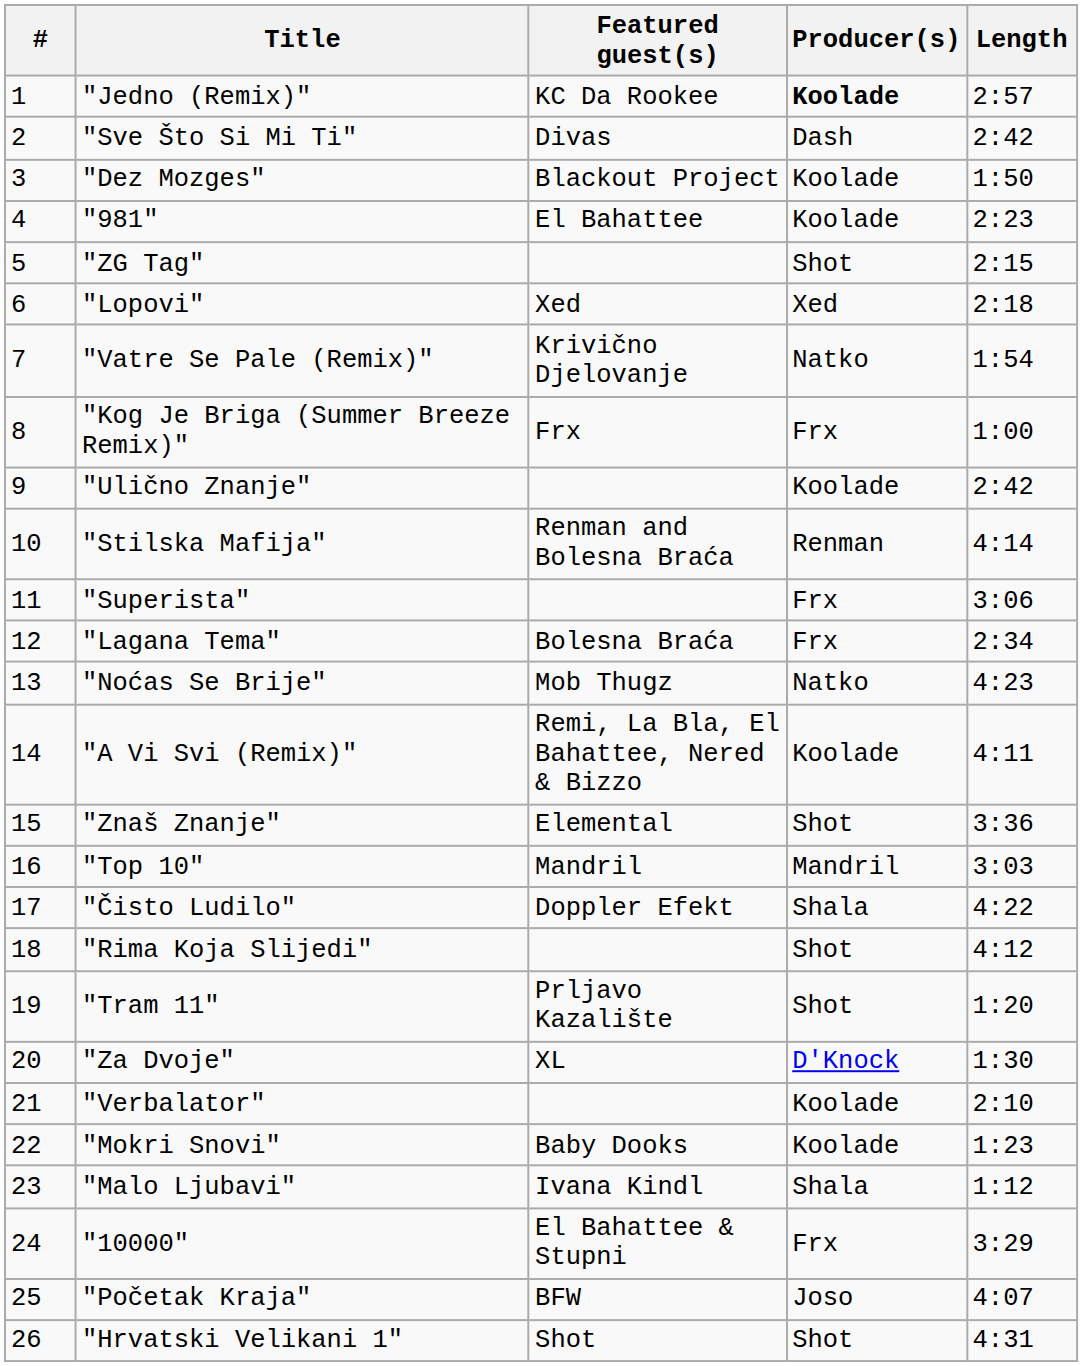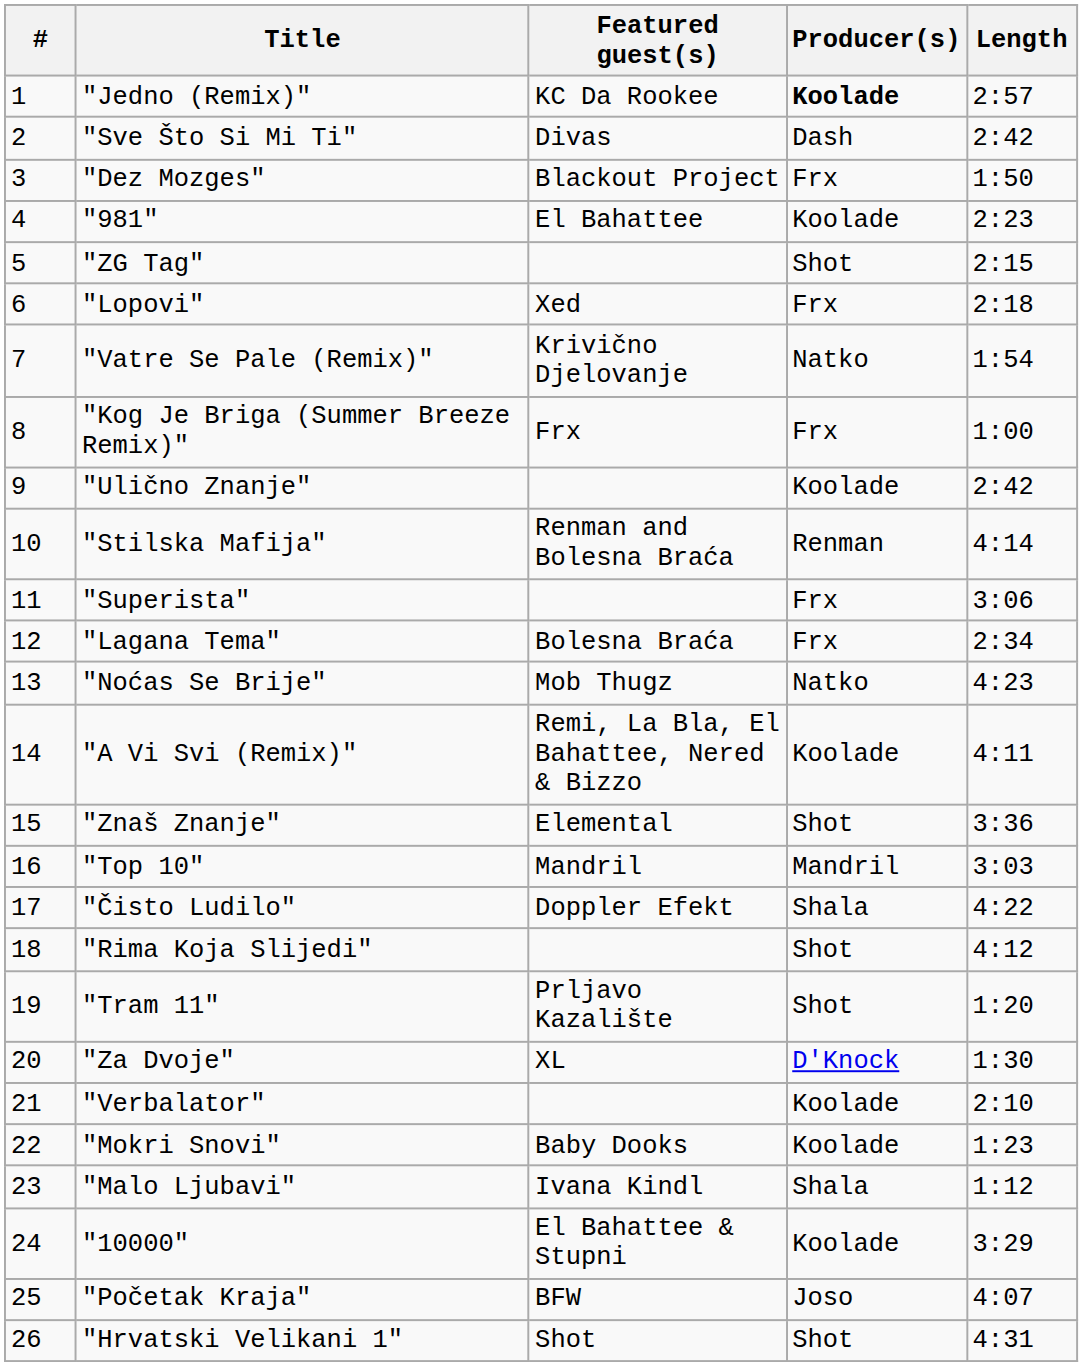"Dez Mozges" | Producer(s): Koolade -> Frx
"Lopovi" | Producer(s): Xed -> Frx
"10000" | Producer(s): Frx -> Koolade
